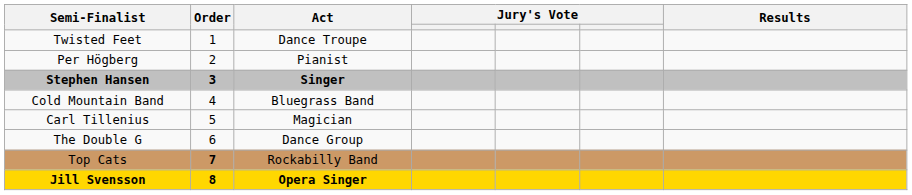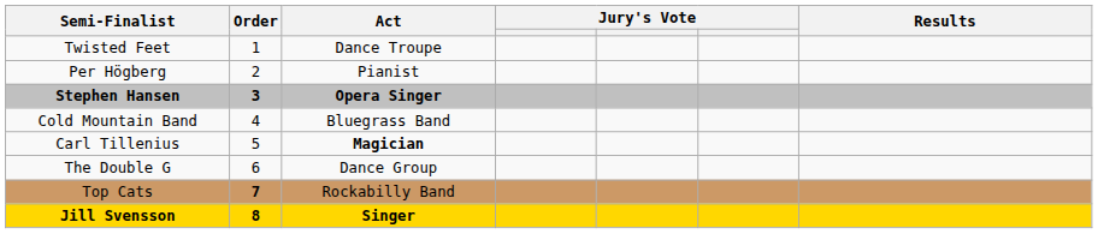Stephen Hansen | Act: Singer -> Opera Singer
Carl Tillenius | Act: normal -> bold
Jill Svensson | Act: Opera Singer -> Singer
